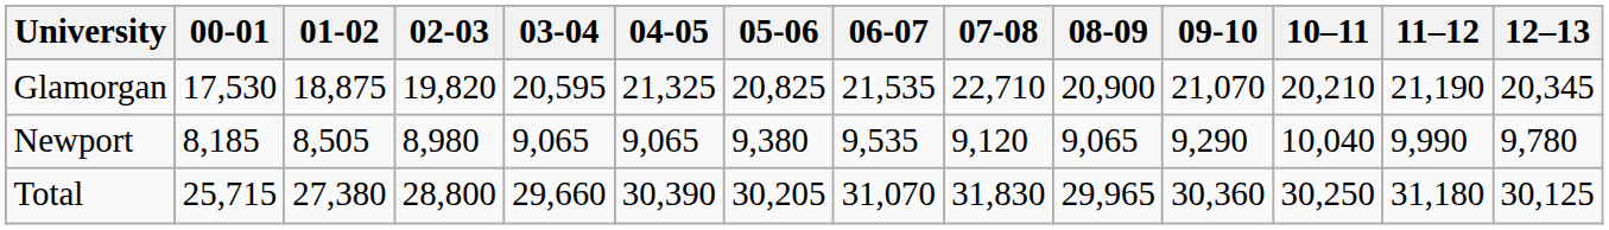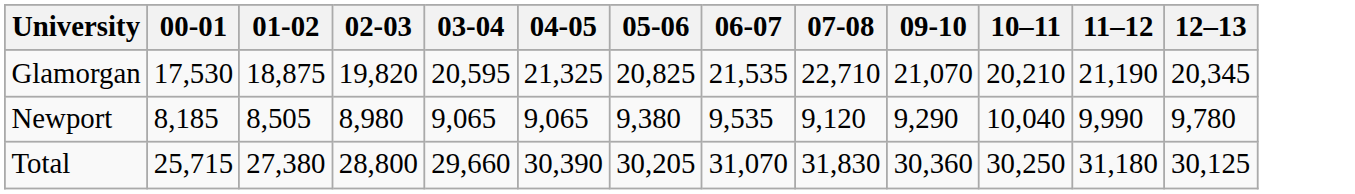- column: 08-09 | 20,900 | 9,065 | 29,965
